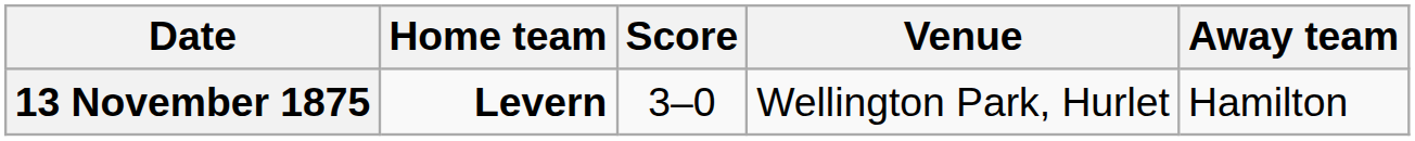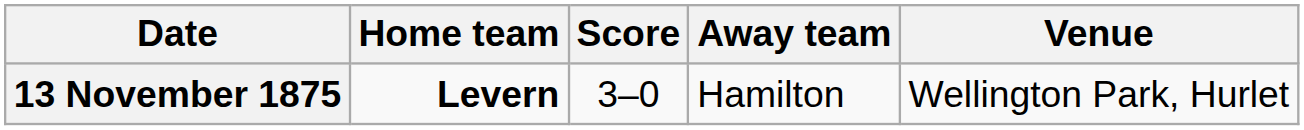columns swapped: Away team <-> Venue
